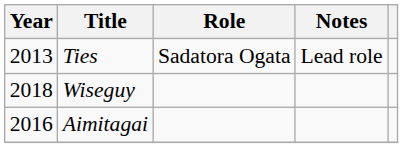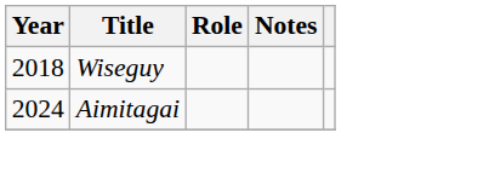- row: 2013 | Ties | Sadatora Ogata | Lead role
Aimitagai | Year: 2016 -> 2024
